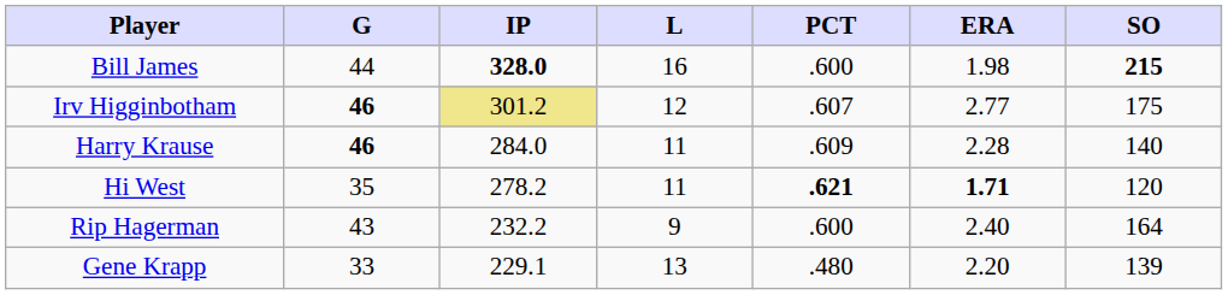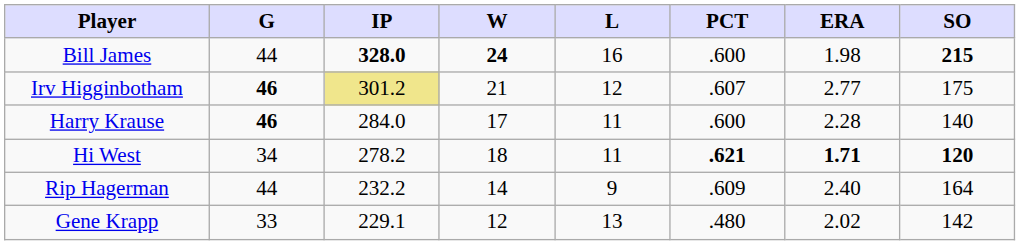+ column: W | 24 | 21 | 17 | 18 | 14 | 12
Harry Krause | PCT: .609 -> .600
Hi West | G: 35 -> 34
Hi West | SO: normal -> bold
Rip Hagerman | G: 43 -> 44
Rip Hagerman | PCT: .600 -> .609
Gene Krapp | ERA: 2.20 -> 2.02
Gene Krapp | SO: 139 -> 142
